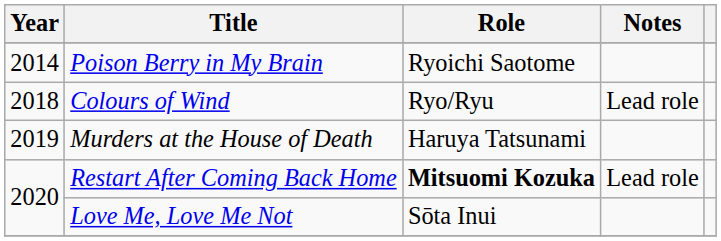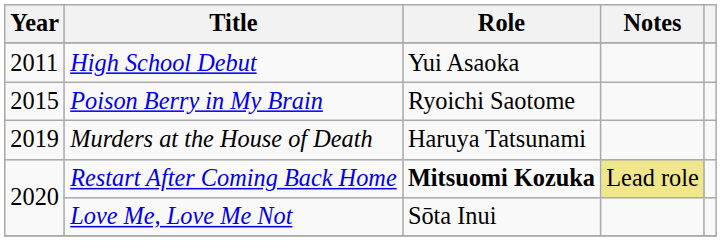+ row: 2011 | High School Debut | Yui Asaoka
Poison Berry in My Brain | Year: 2014 -> 2015
- row: 2018 | Colours of Wind | Ryo/Ryu | Lead role
Restart After Coming Back Home | Notes: no background -> khaki background
